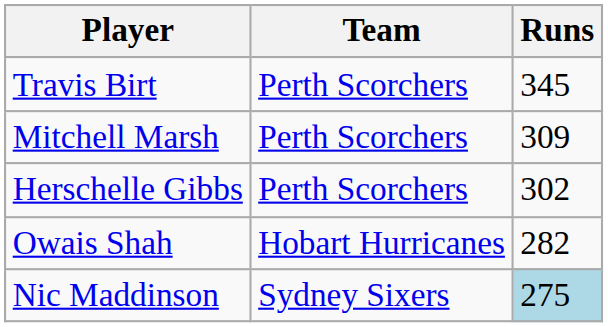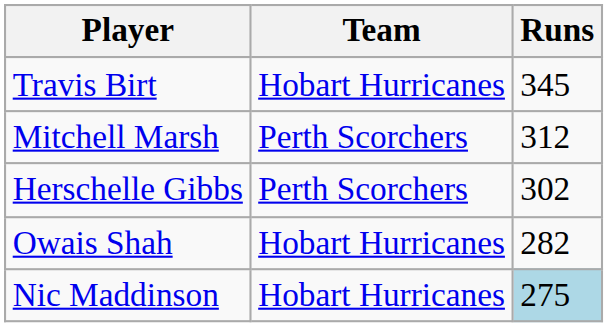Travis Birt | Team: Perth Scorchers -> Hobart Hurricanes
Mitchell Marsh | Runs: 309 -> 312
Nic Maddinson | Team: Sydney Sixers -> Hobart Hurricanes
